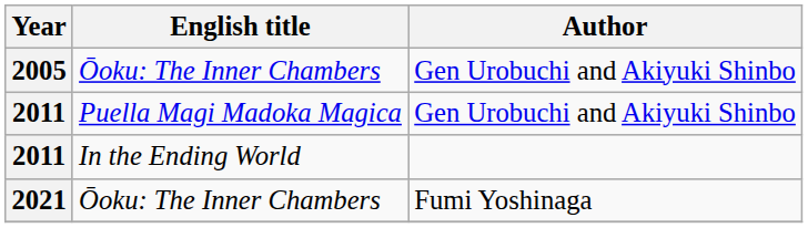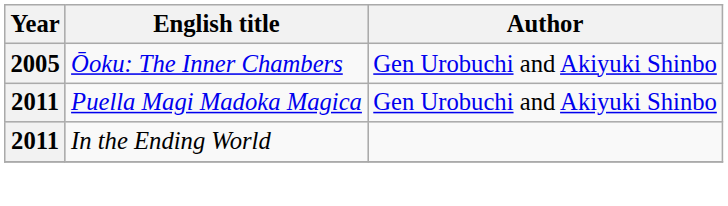- row: 2021 | Ōoku: The Inner Chambers | Fumi Yoshinaga
